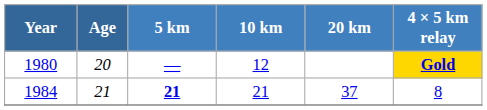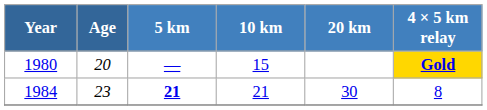1980 | 10 km: 12 -> 15
1984 | Age: 21 -> 23
1984 | 20 km: 37 -> 30
